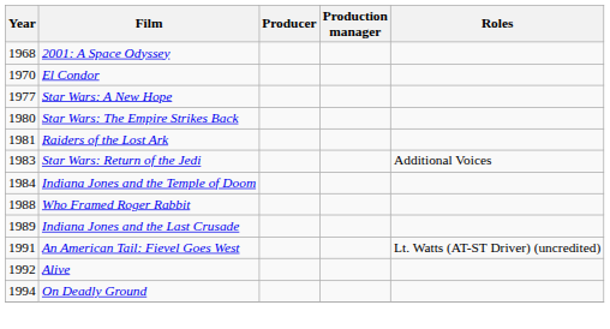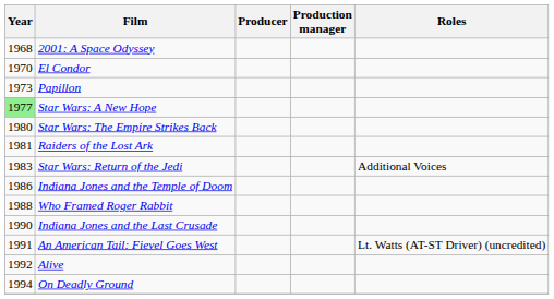+ row: 1973 | Papillon
Star Wars: A New Hope | Year: no background -> lightgreen background
Indiana Jones and the Temple of Doom | Year: 1984 -> 1986
Indiana Jones and the Last Crusade | Year: 1989 -> 1990
